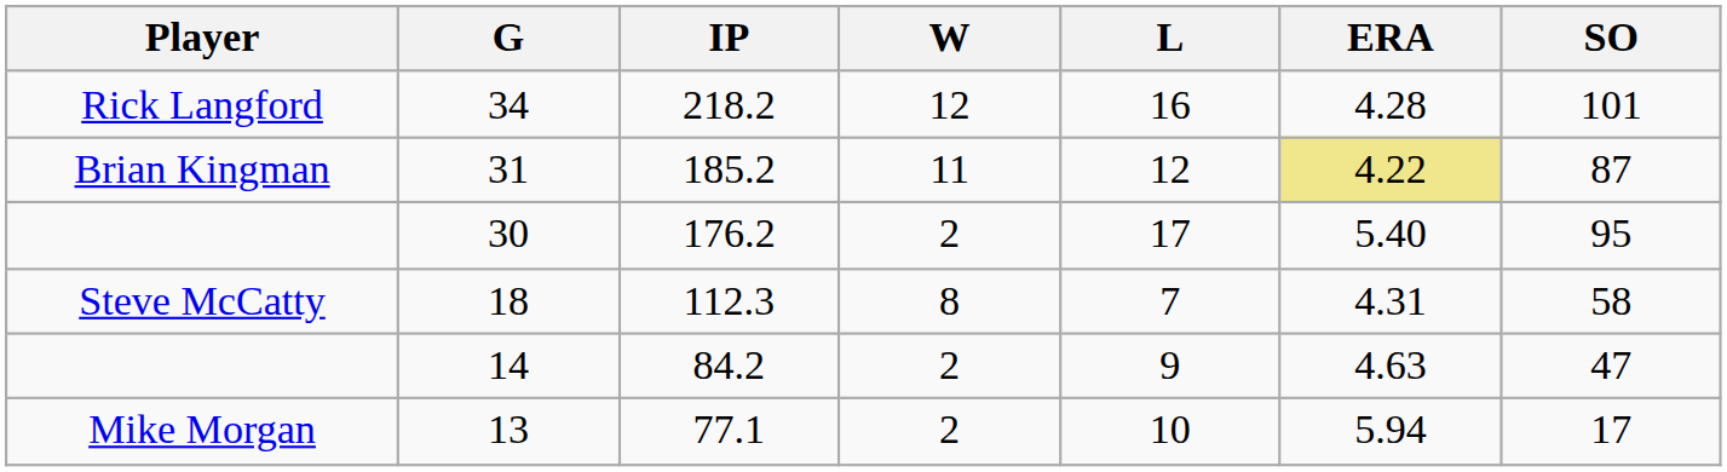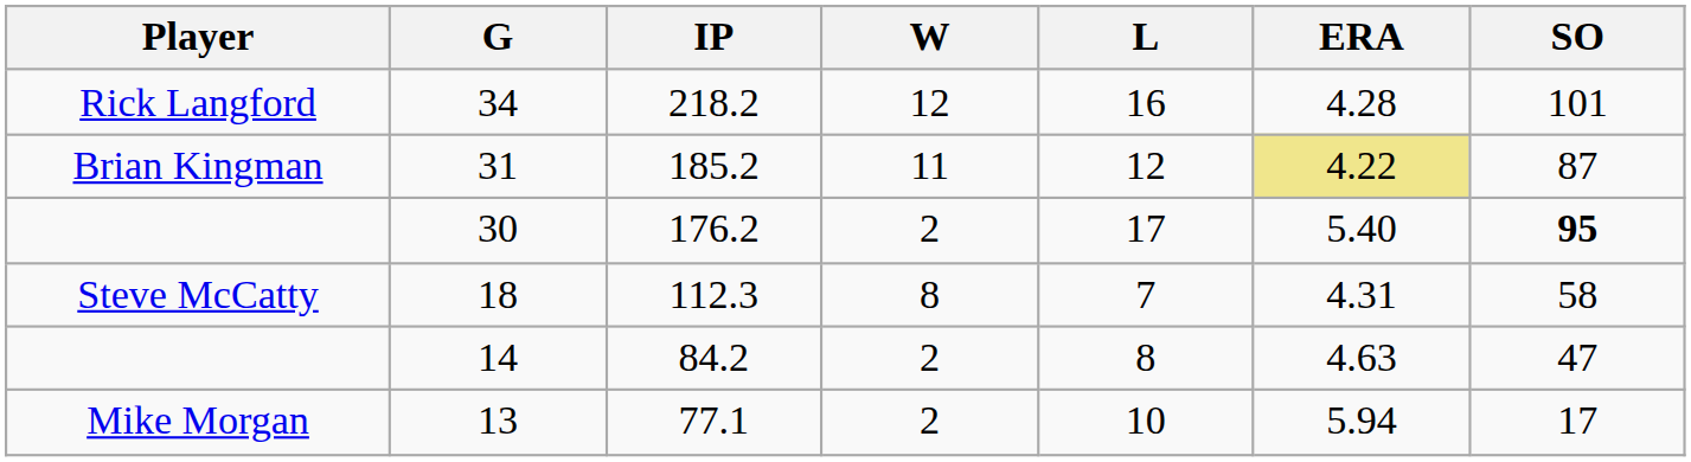30 | SO: normal -> bold
14 | L: 9 -> 8
